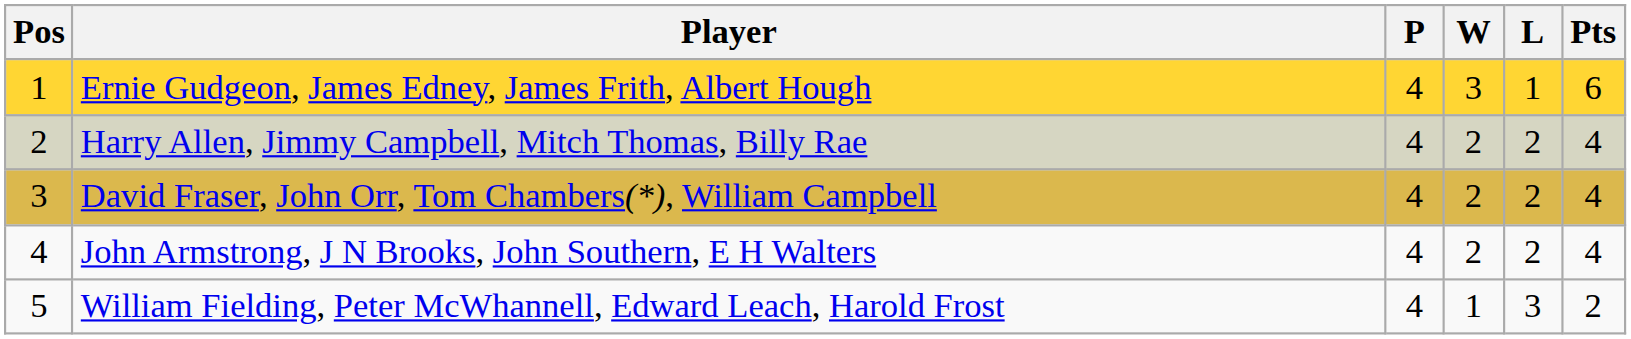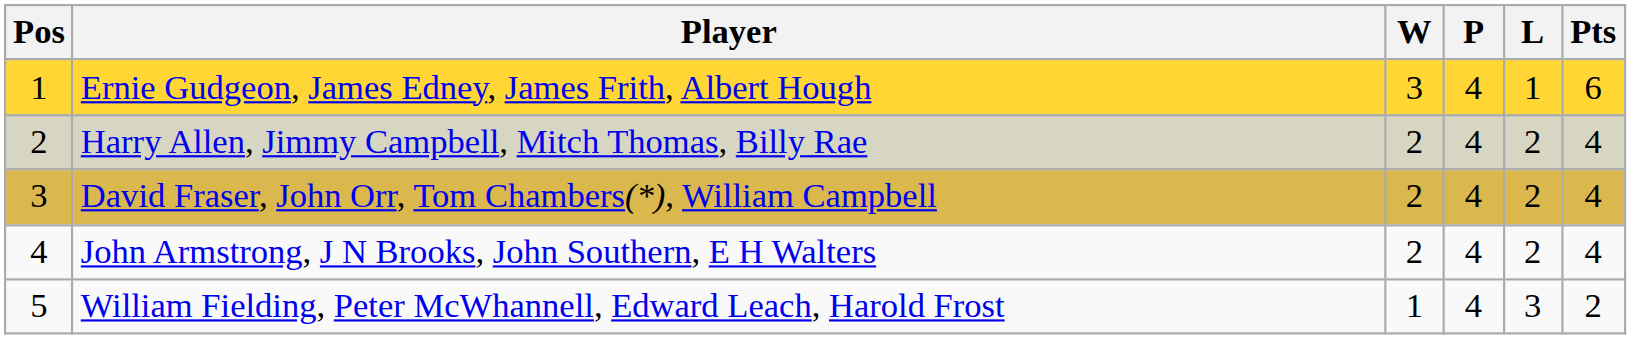columns swapped: P <-> W
